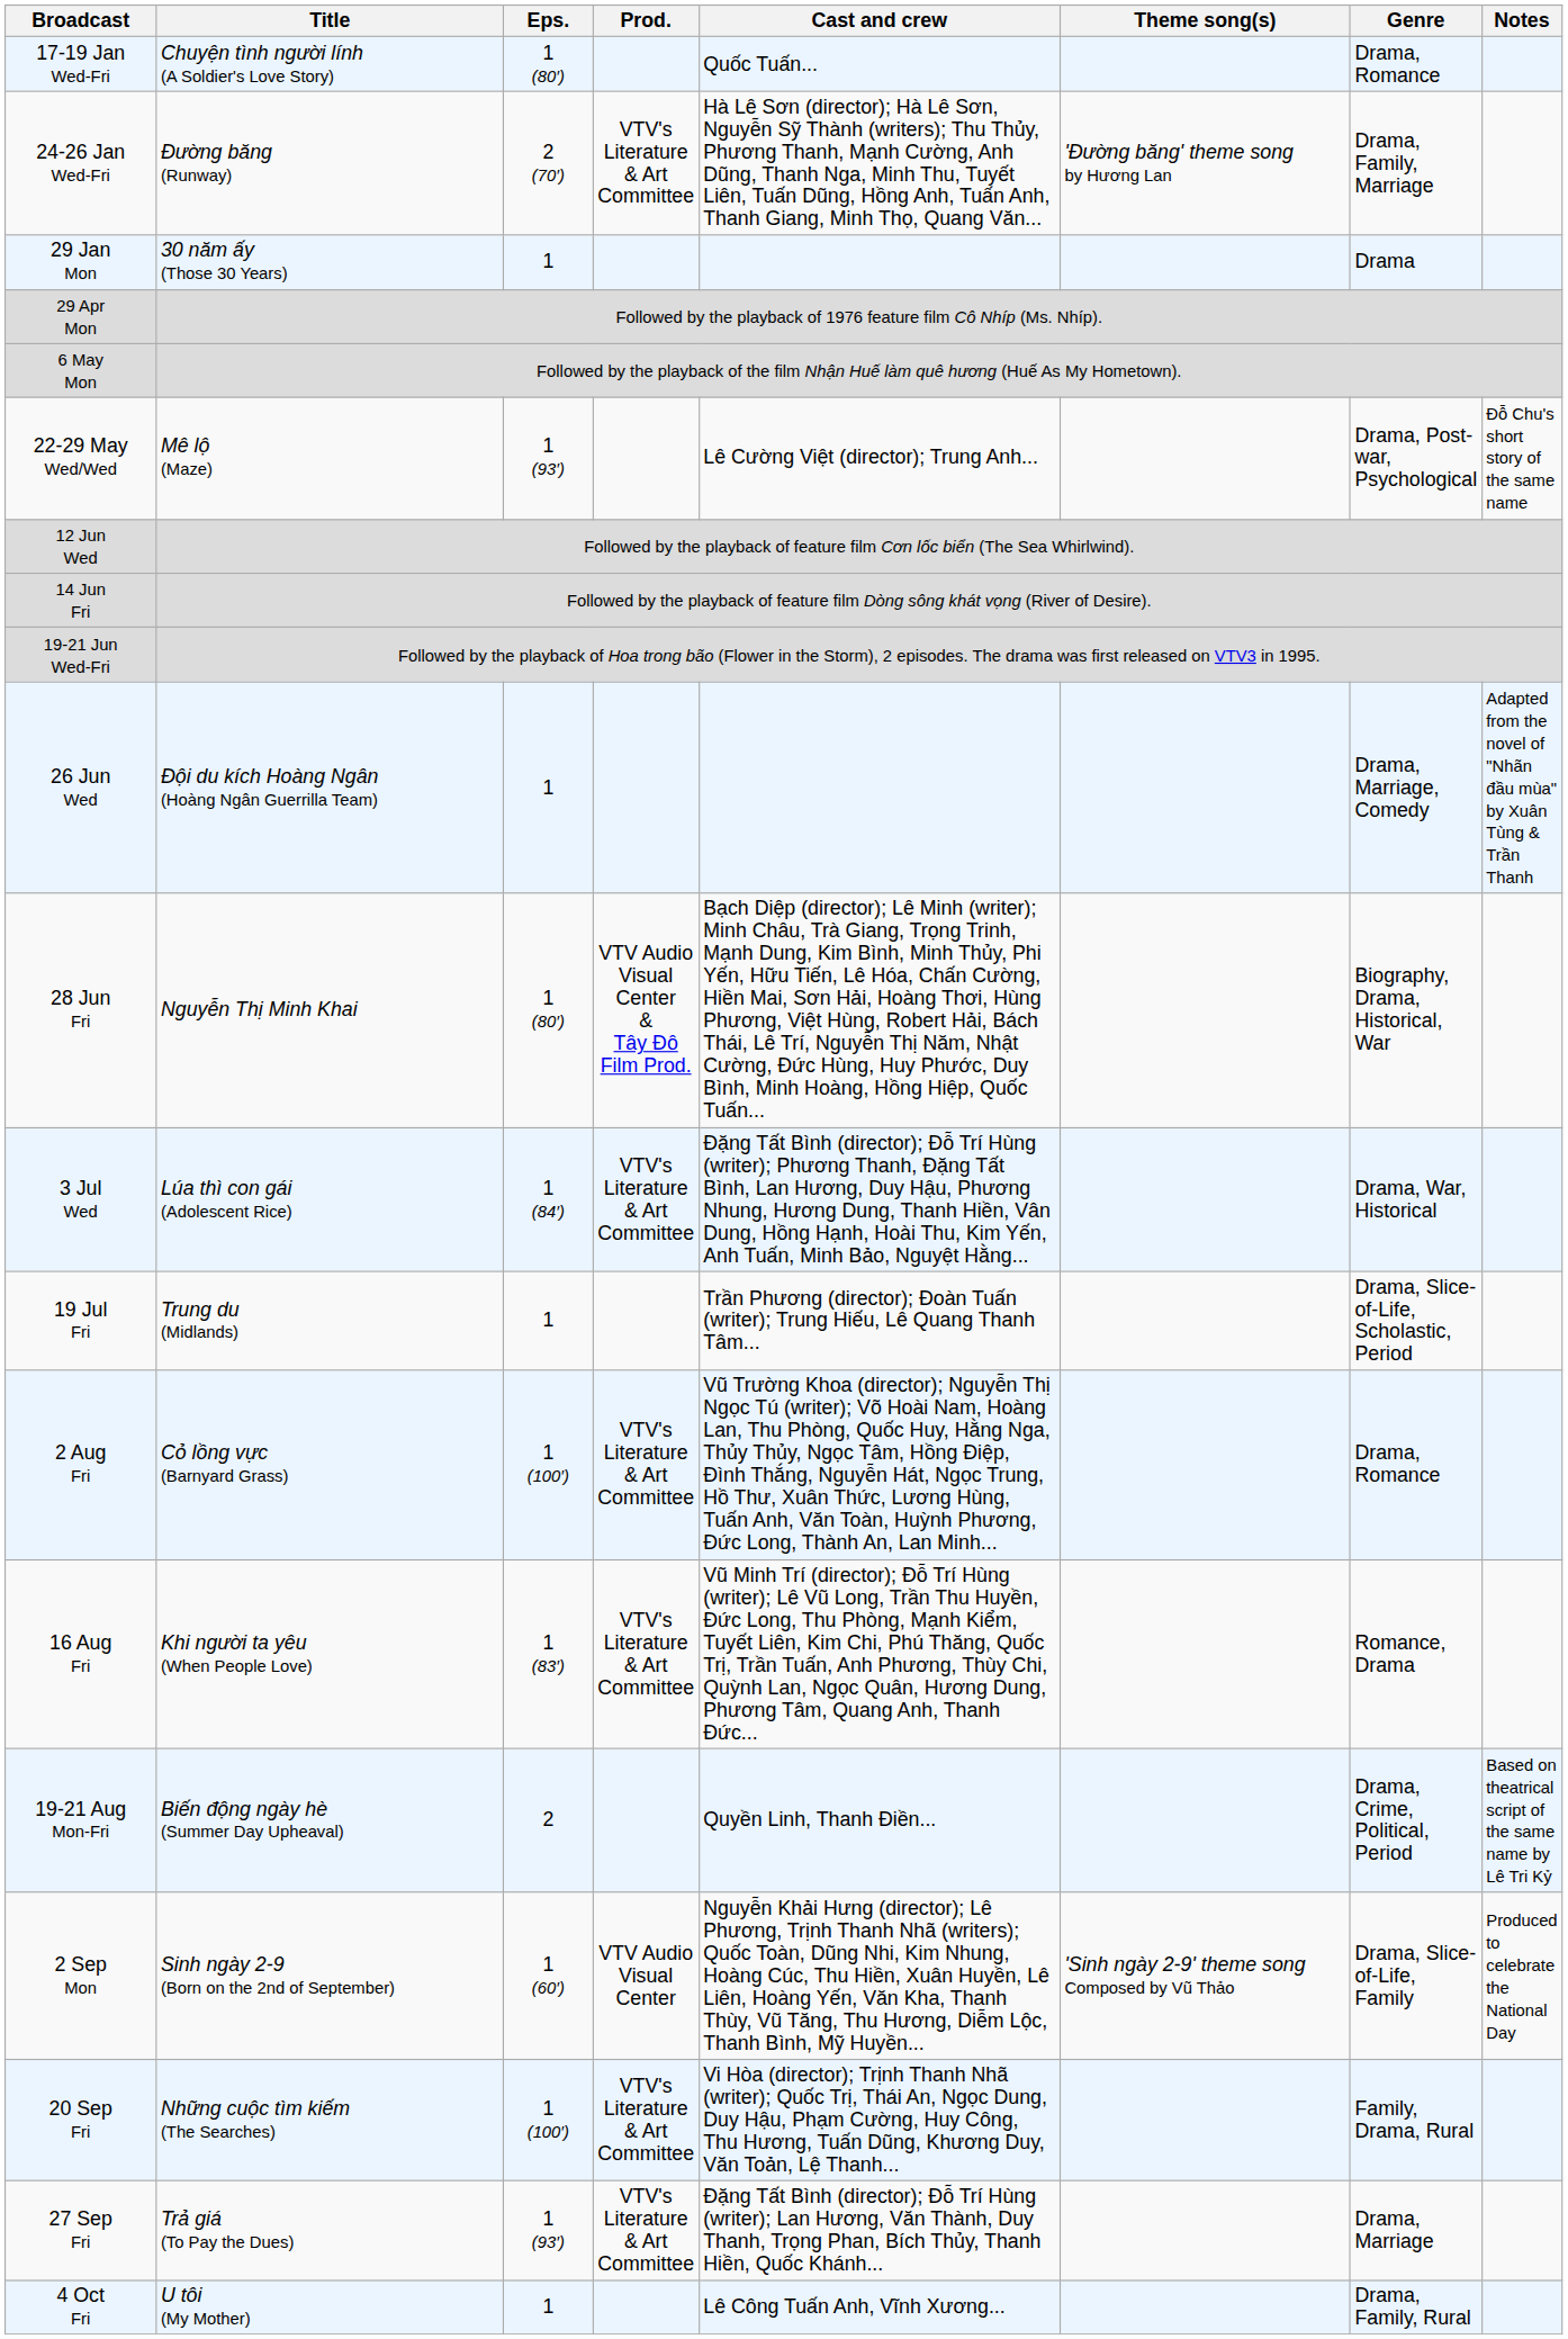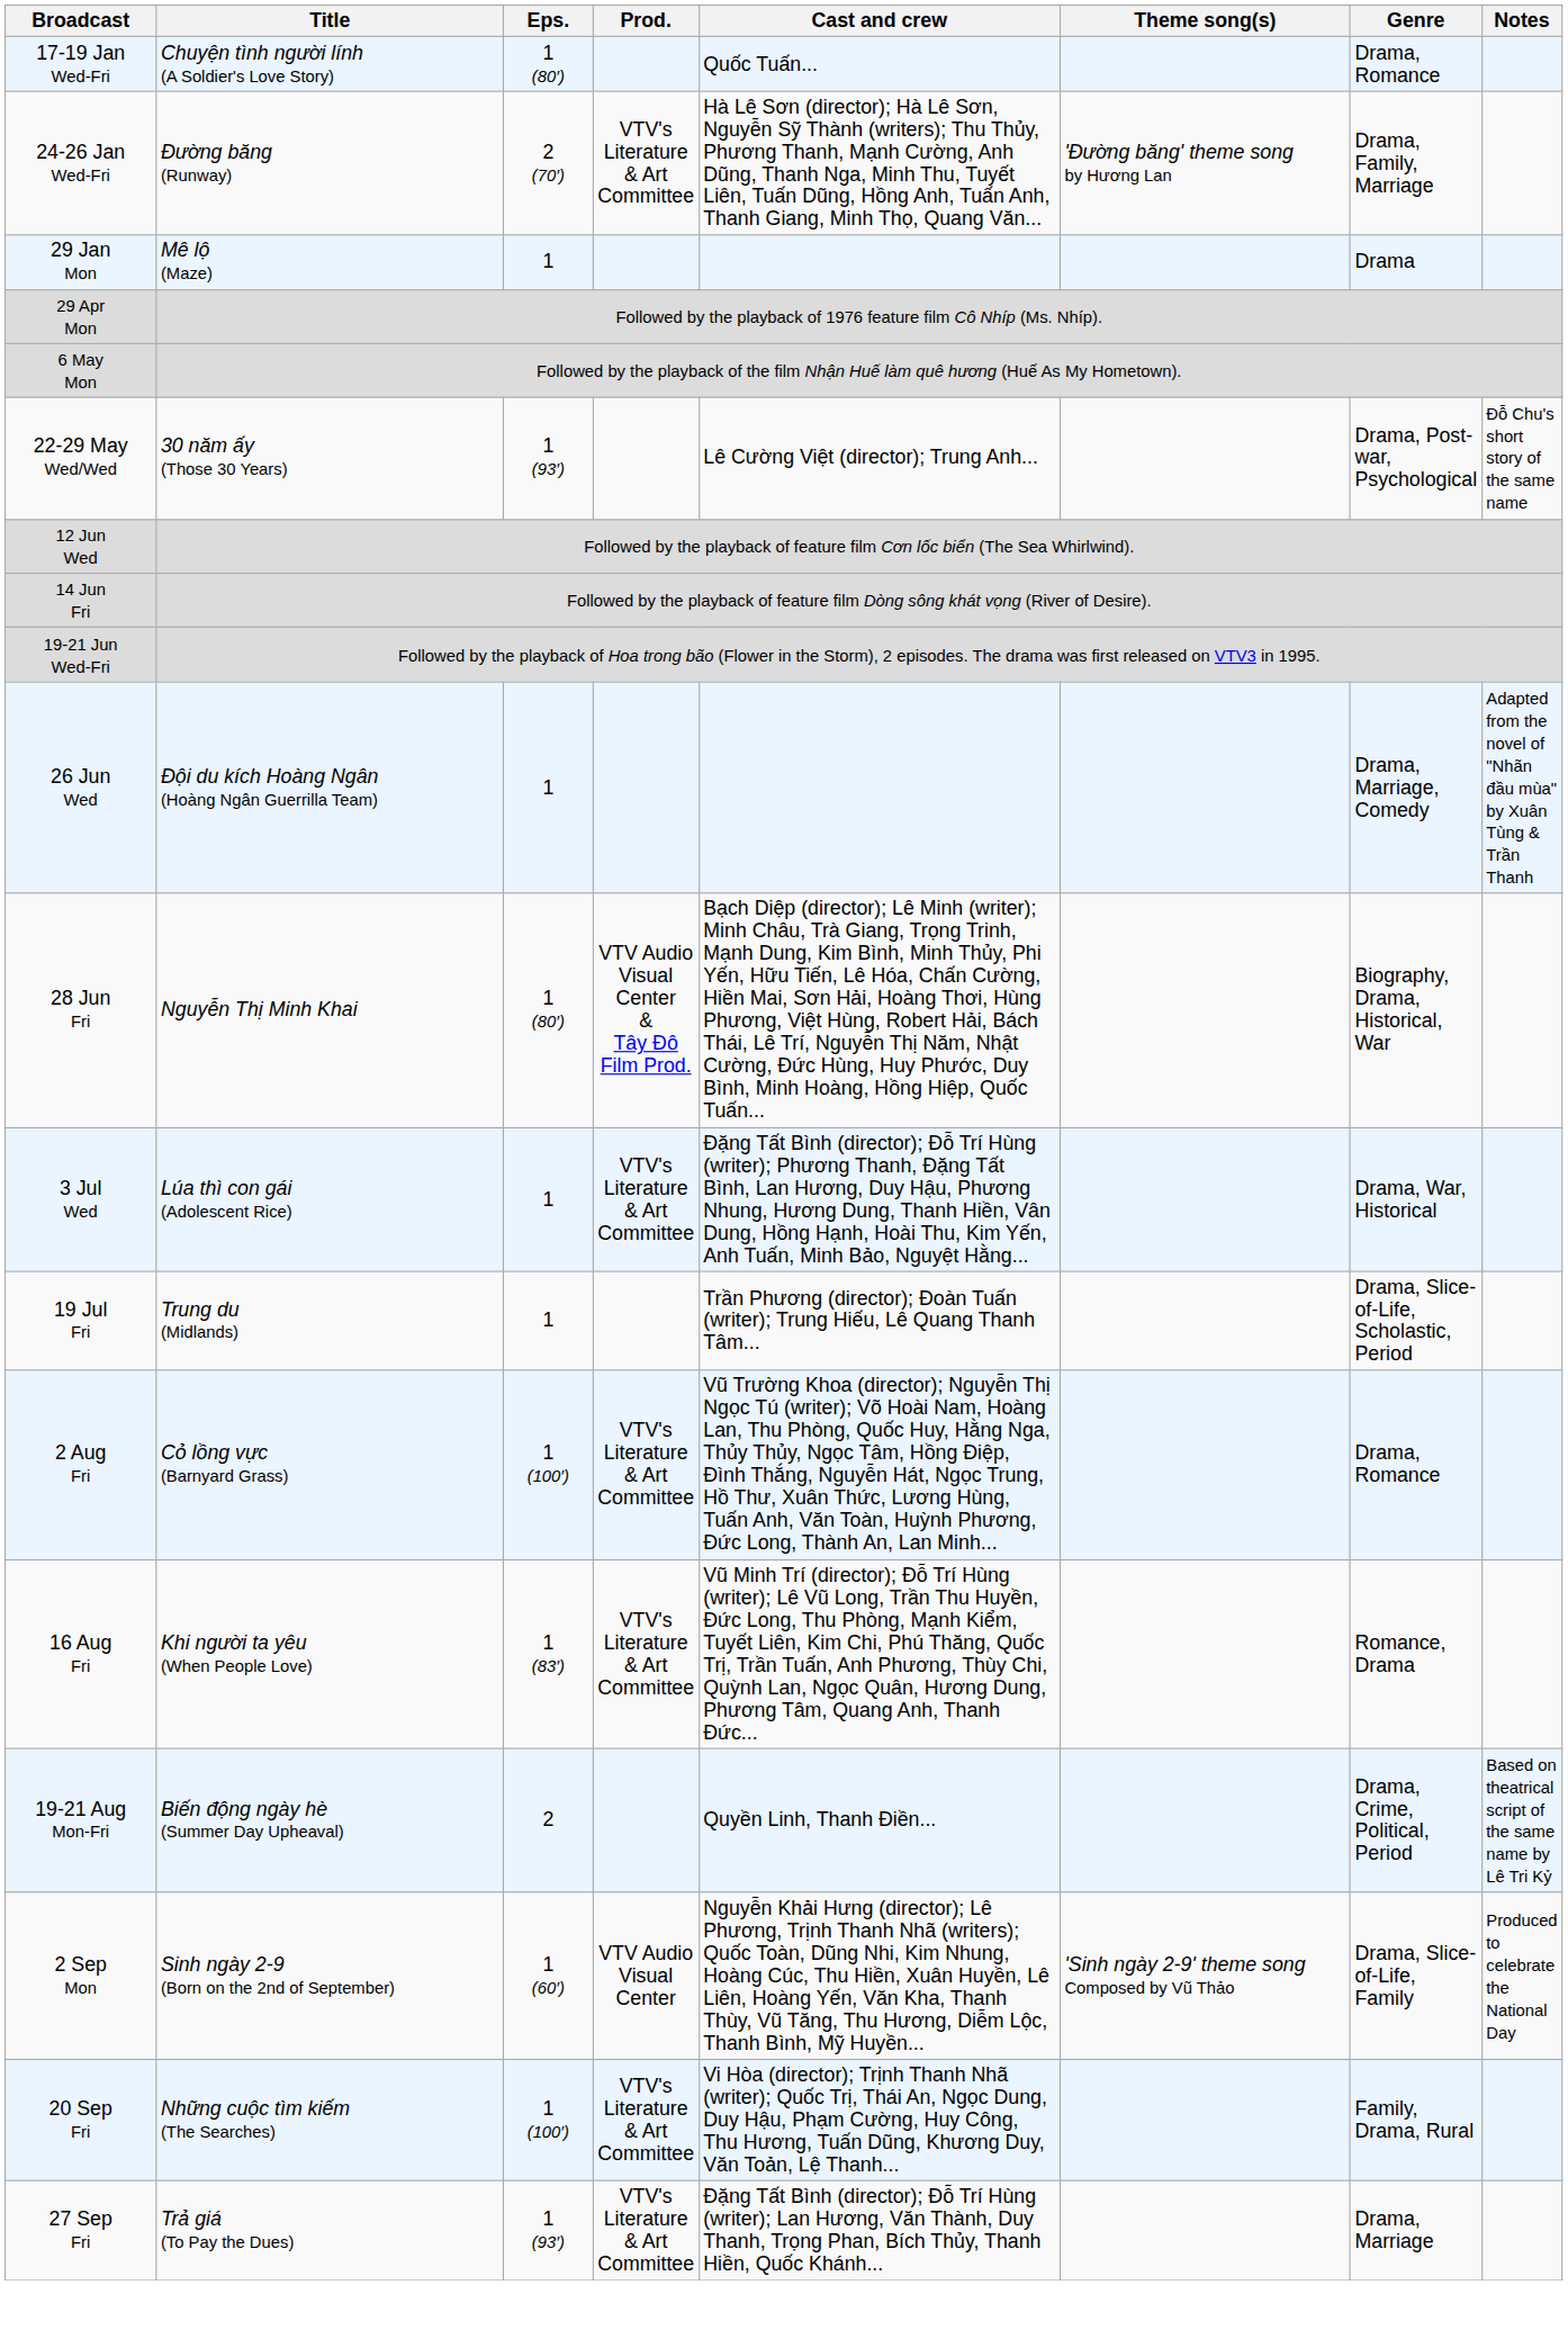29 Jan Mon | Title: 30 năm ấy (Those 30 Years) -> Mê lộ (Maze)
22-29 May Wed/Wed | Title: Mê lộ (Maze) -> 30 năm ấy (Those 30 Years)
3 Jul Wed | Eps.: 1 (84′) -> 1
- row: 4 Oct Fri | U tôi (My Mother) | 1 | Lê Công Tuấn Anh, Vĩnh Xương... | Drama, Family, Rural
